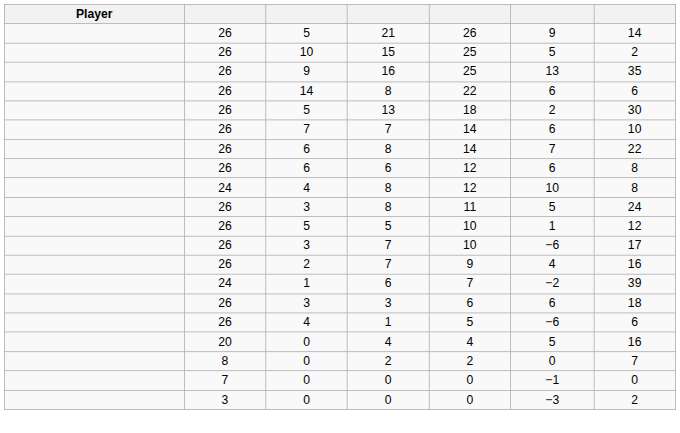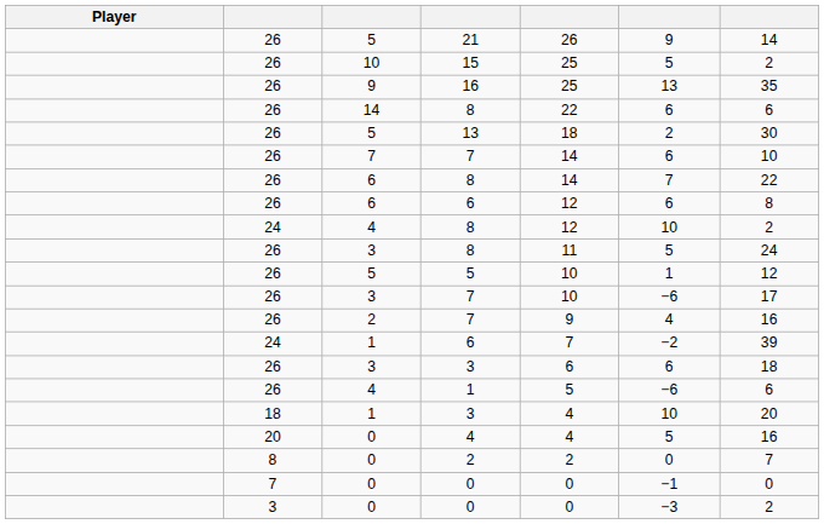4 / 8 | column 7: 8 -> 2
+ row: 18 | 1 | 3 | 4 | 10 | 20
